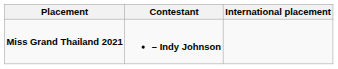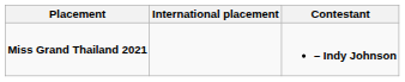columns swapped: Contestant <-> International placement
